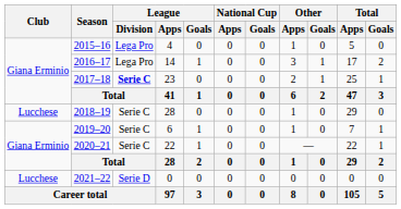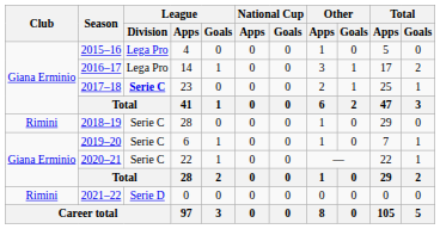2018–19 | Club: Lucchese -> Rimini
2021–22 | Club: Lucchese -> Rimini
